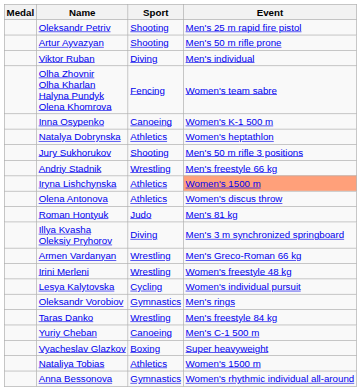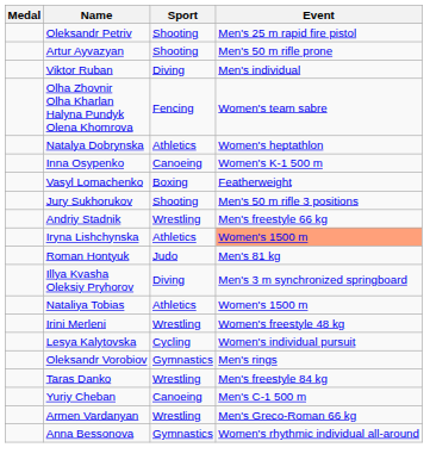rows swapped: Natalya Dobrynska <-> Inna Osypenko
+ row: Vasyl Lomachenko | Boxing | Featherweight
- row: Olena Antonova | Athletics | Women's discus throw
rows swapped: Armen Vardanyan <-> Nataliya Tobias
- row: Vyacheslav Glazkov | Boxing | Super heavyweight
